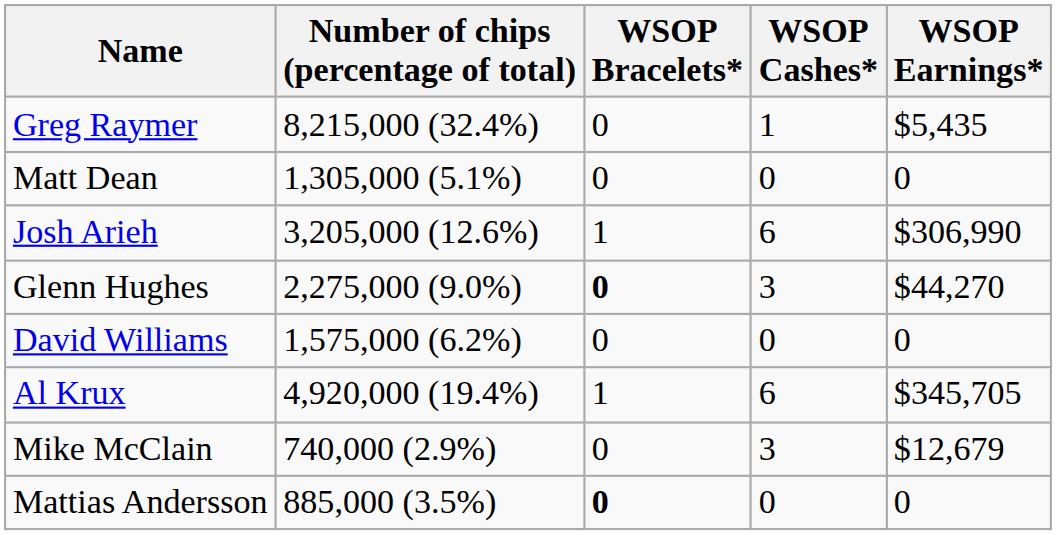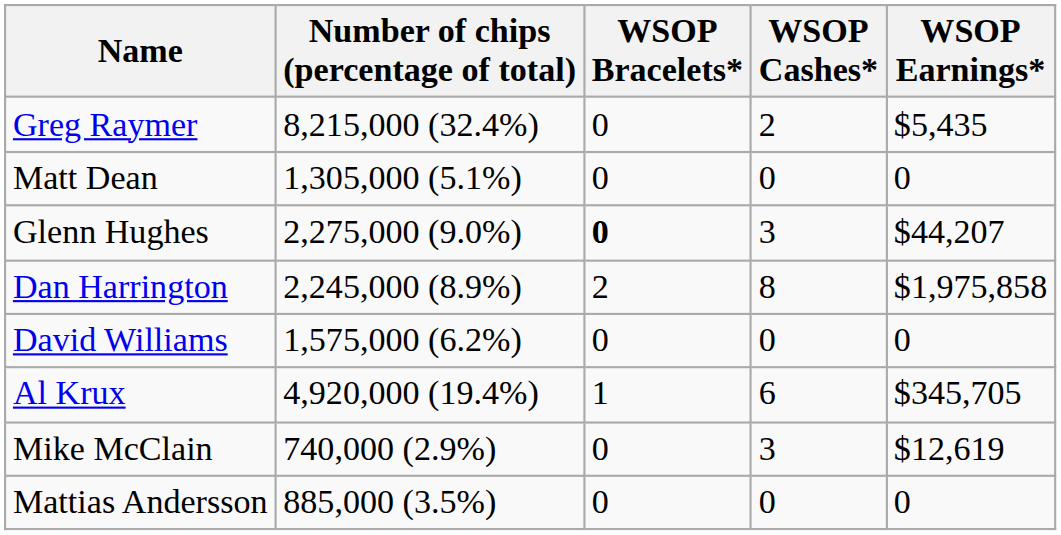Greg Raymer | WSOP Cashes*: 1 -> 2
- row: Josh Arieh | 3,205,000 (12.6%) | 1 | 6 | $306,990
Glenn Hughes | WSOP Earnings*: $44,270 -> $44,207
+ row: Dan Harrington | 2,245,000 (8.9%) | 2 | 8 | $1,975,858
Mike McClain | WSOP Earnings*: $12,679 -> $12,619
Mattias Andersson | WSOP Bracelets*: bold -> normal
